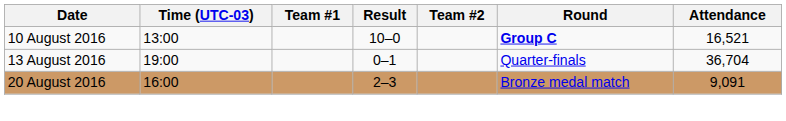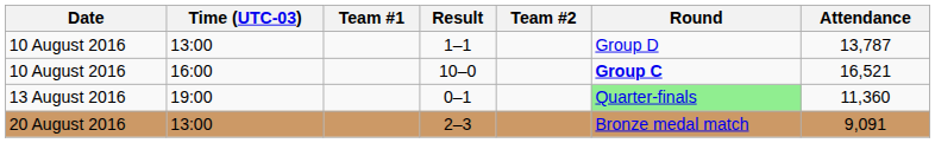+ row: 10 August 2016 | 13:00 | 1–1 | Group D | 13,787
10–0 | Time (UTC-03): 13:00 -> 16:00
0–1 | Round: no background -> lightgreen background
0–1 | Attendance: 36,704 -> 11,360
2–3 | Time (UTC-03): 16:00 -> 13:00
